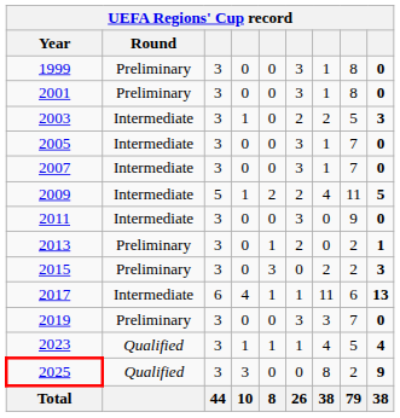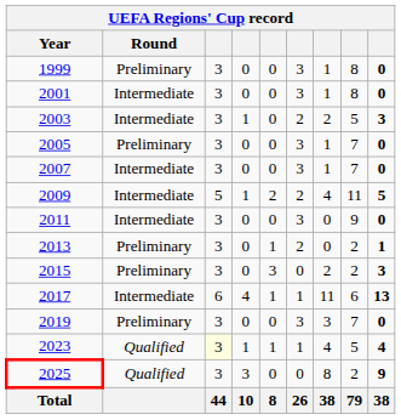2001 | Round: Preliminary -> Intermediate
2005 | Round: Intermediate -> Preliminary
2023 | column 3: no background -> lightyellow background
